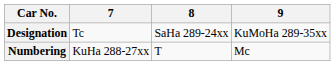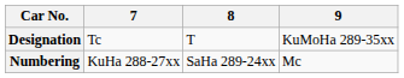Designation | 8: SaHa 289-24xx -> T
Numbering | 8: T -> SaHa 289-24xx
